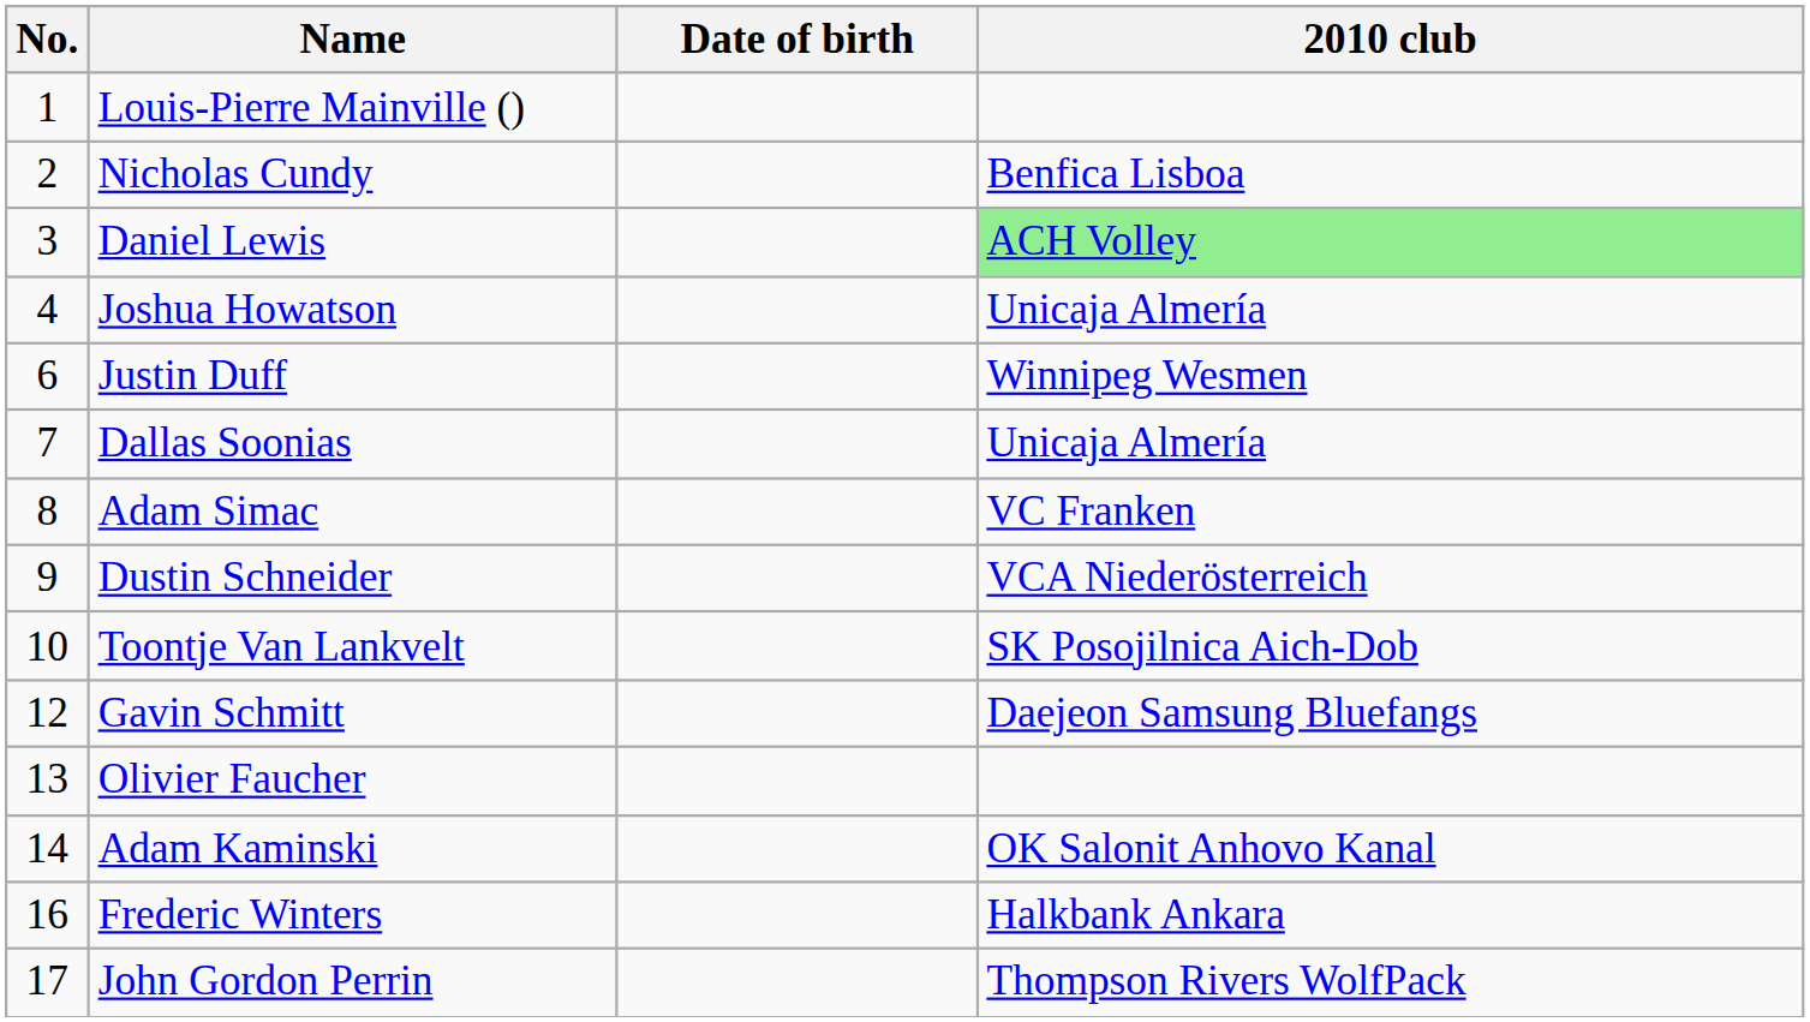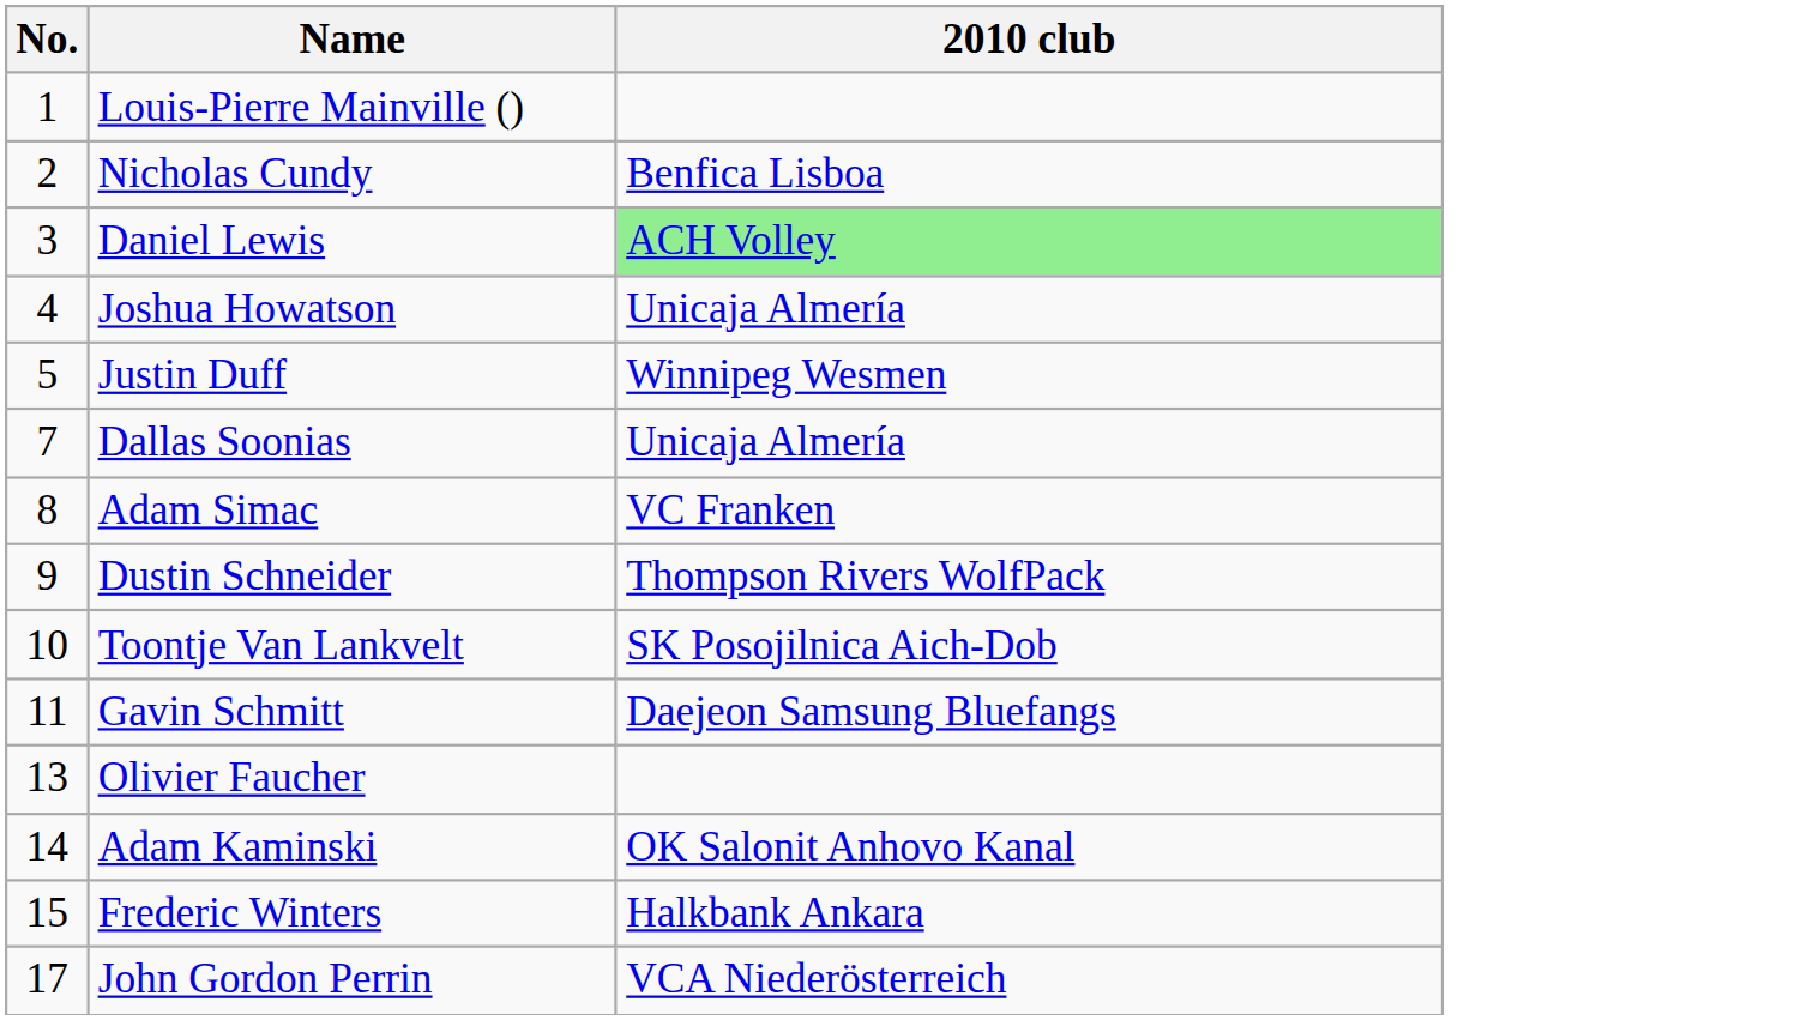- column: Date of birth
Justin Duff | No.: 6 -> 5
Dustin Schneider | 2010 club: VCA Niederösterreich -> Thompson Rivers WolfPack
Gavin Schmitt | No.: 12 -> 11
Frederic Winters | No.: 16 -> 15
John Gordon Perrin | 2010 club: Thompson Rivers WolfPack -> VCA Niederösterreich
